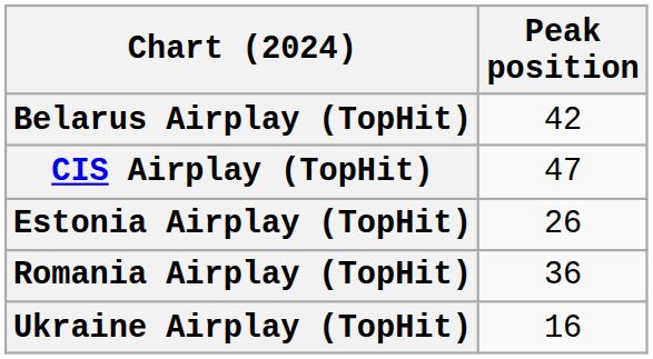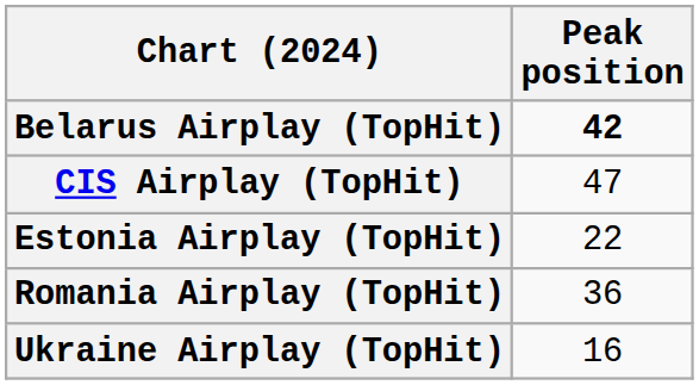Belarus Airplay (TopHit) | Peak position: normal -> bold
Estonia Airplay (TopHit) | Peak position: 26 -> 22
